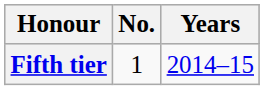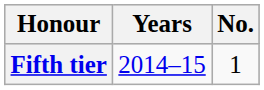columns swapped: No. <-> Years
